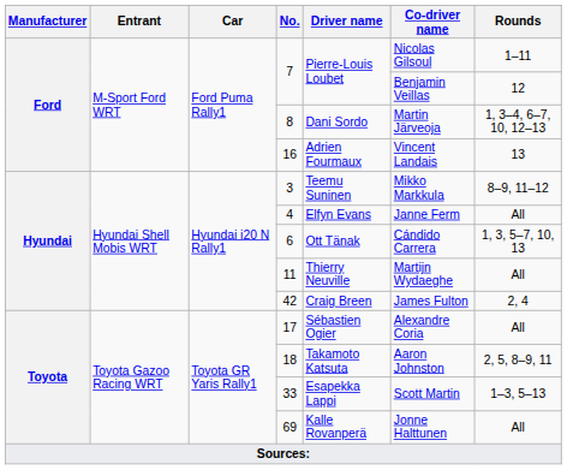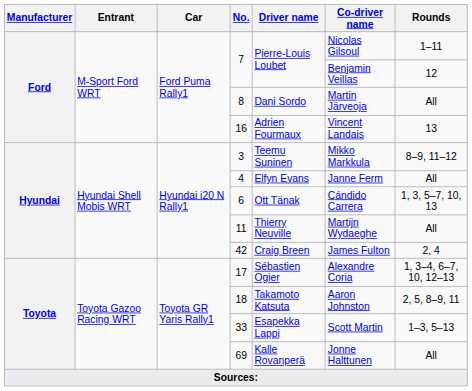8 | Rounds: 1, 3–4, 6–7, 10, 12–13 -> All
17 | Rounds: All -> 1, 3–4, 6–7, 10, 12–13
